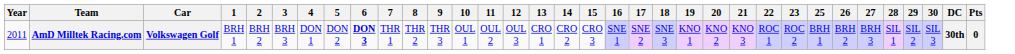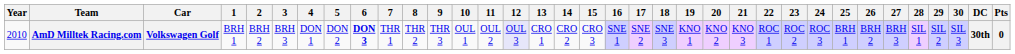+ column: 24 | ROC 3
AmD Milltek Racing.com | Year: 2011 -> 2010
AmD Milltek Racing.com | 12: no background -> lavender background
